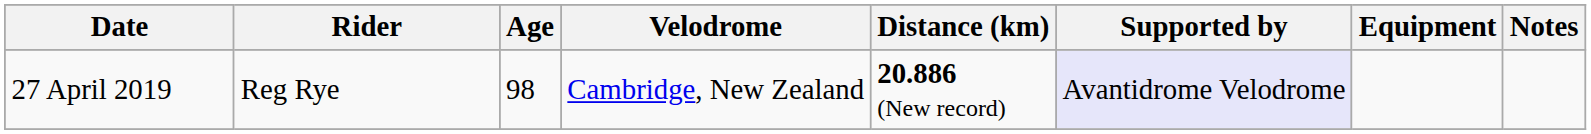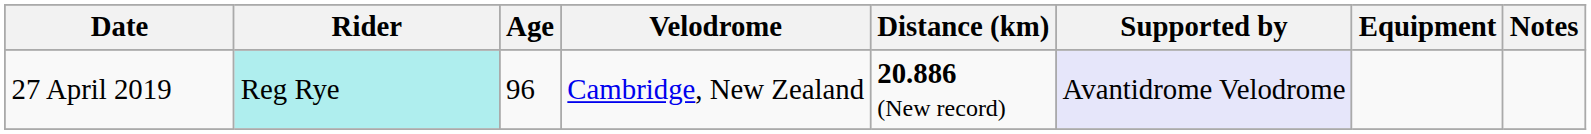27 April 2019 | Rider: no background -> paleturquoise background
27 April 2019 | Age: 98 -> 96
